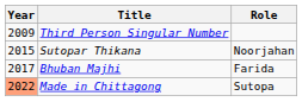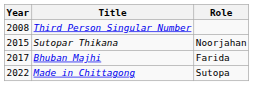Third Person Singular Number | Year: 2009 -> 2008
Made in Chittagong | Year: lightsalmon background -> no background
